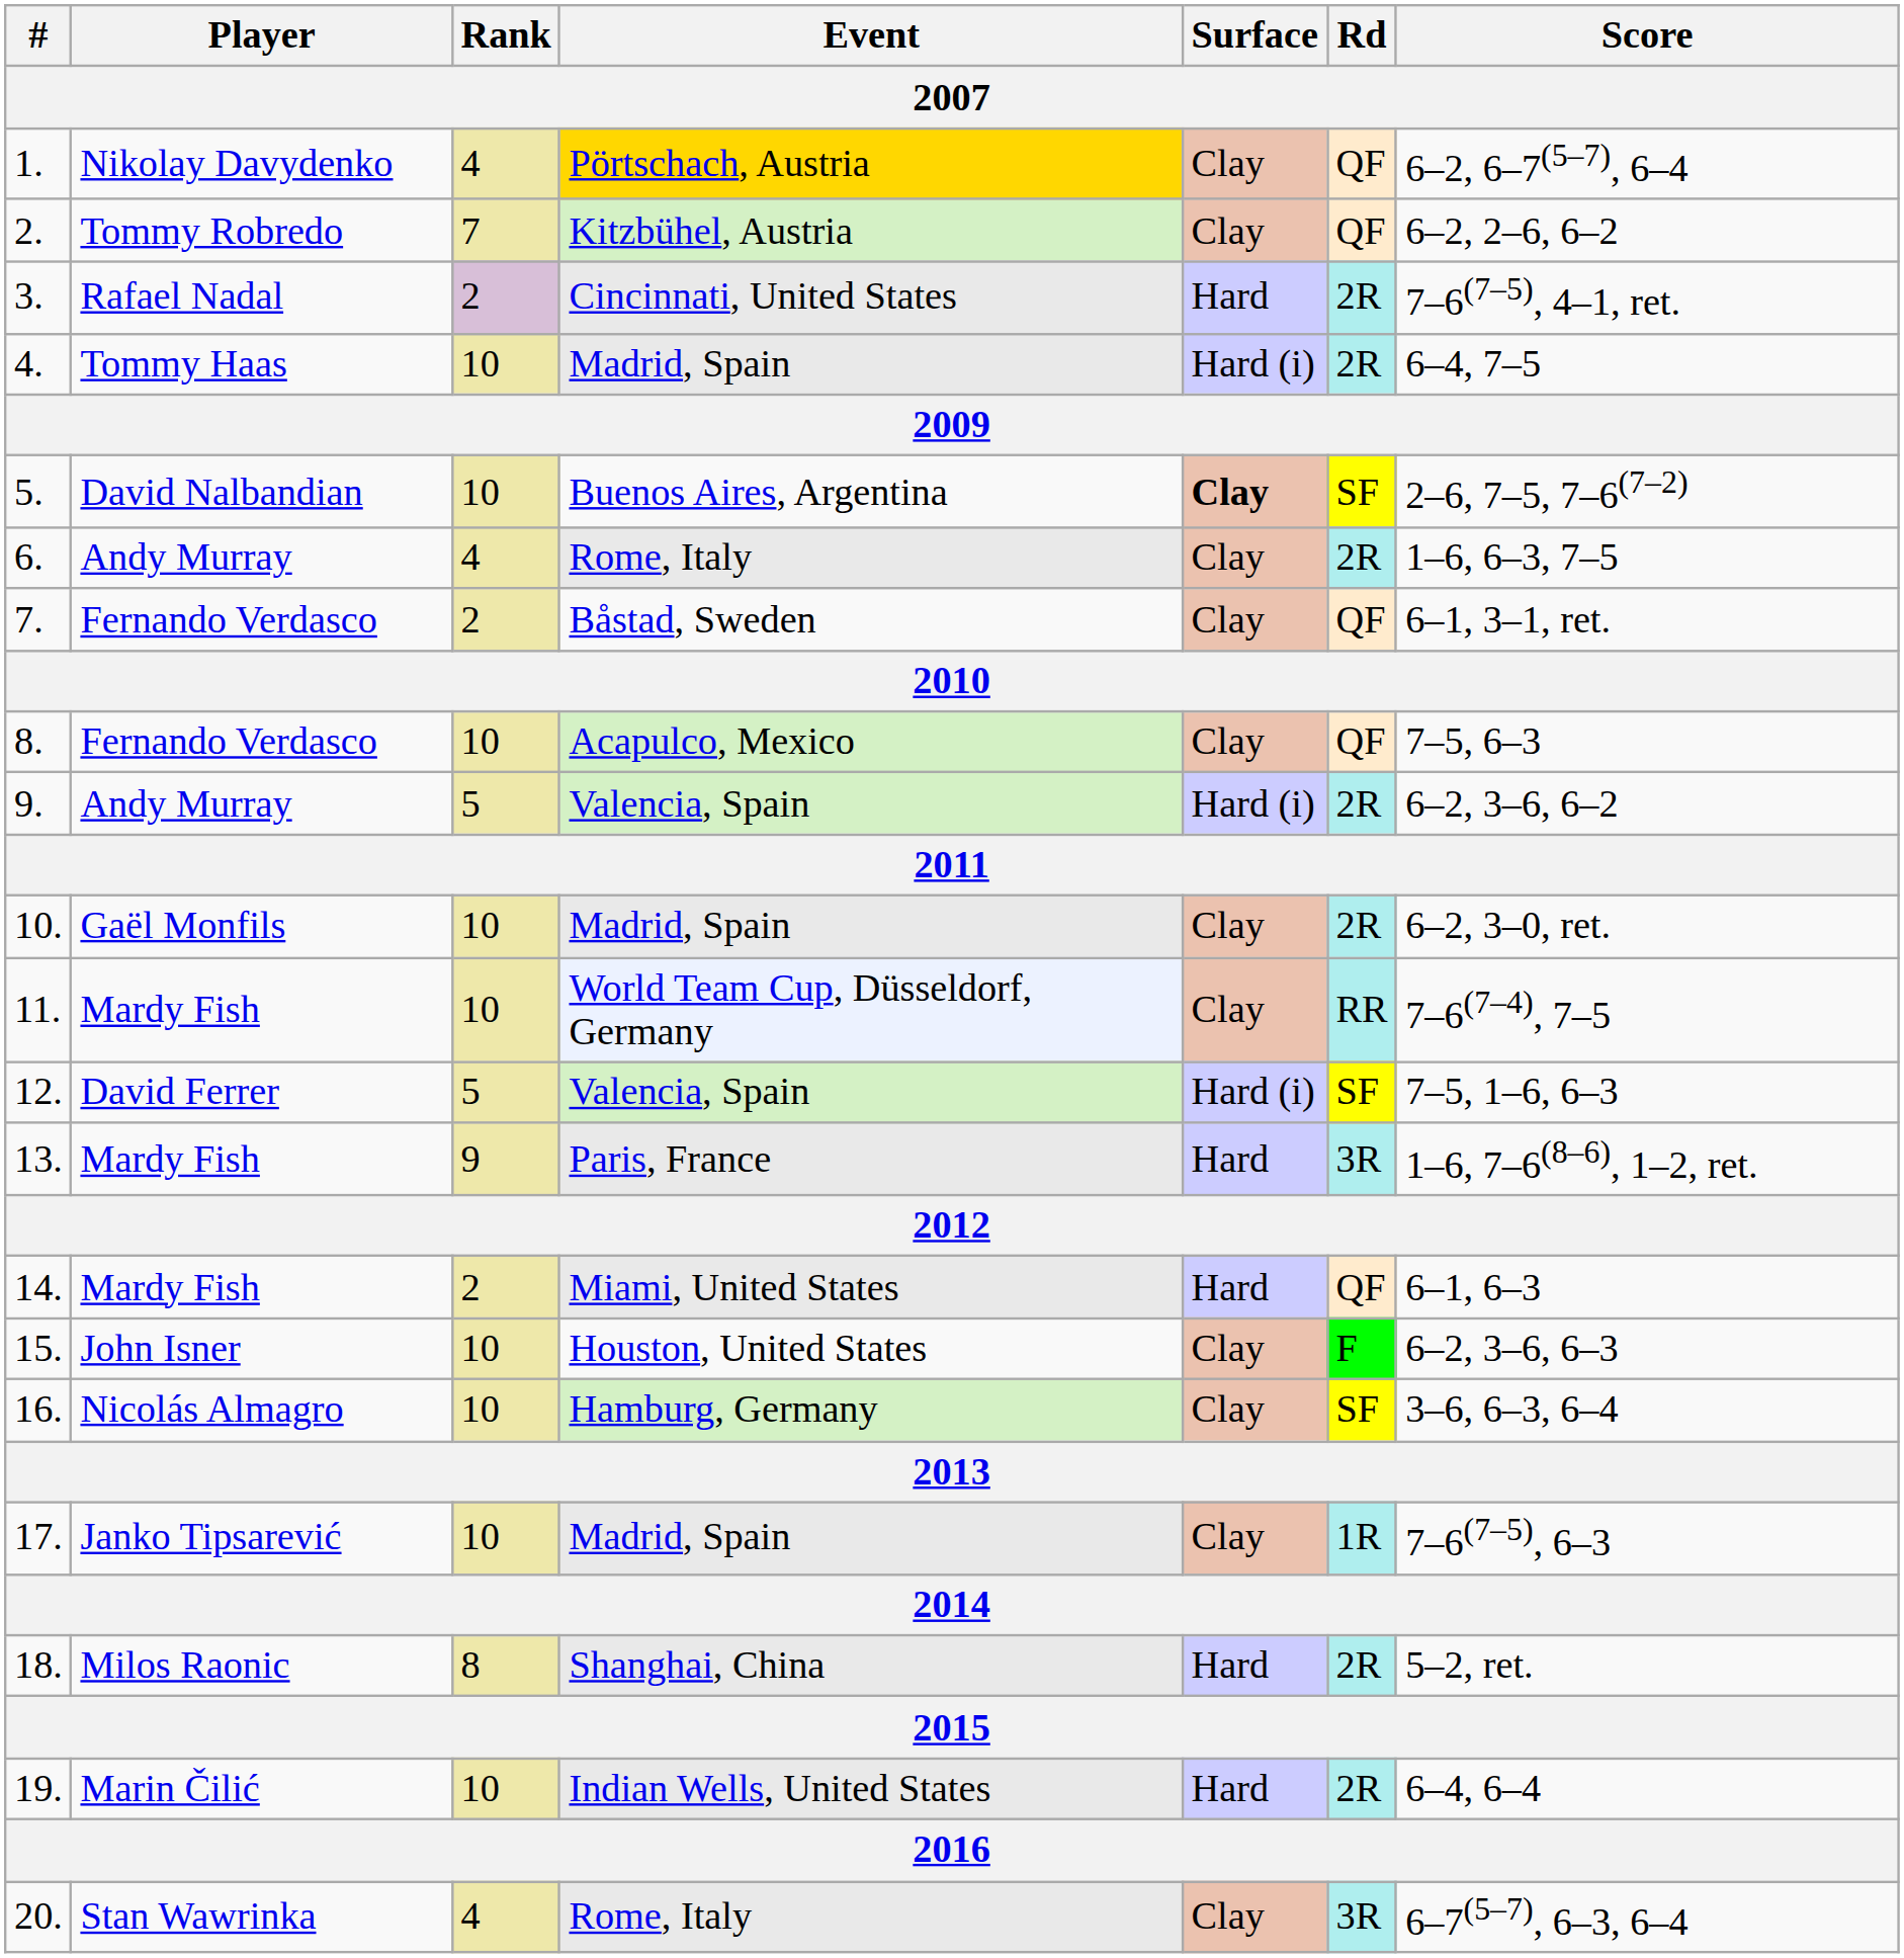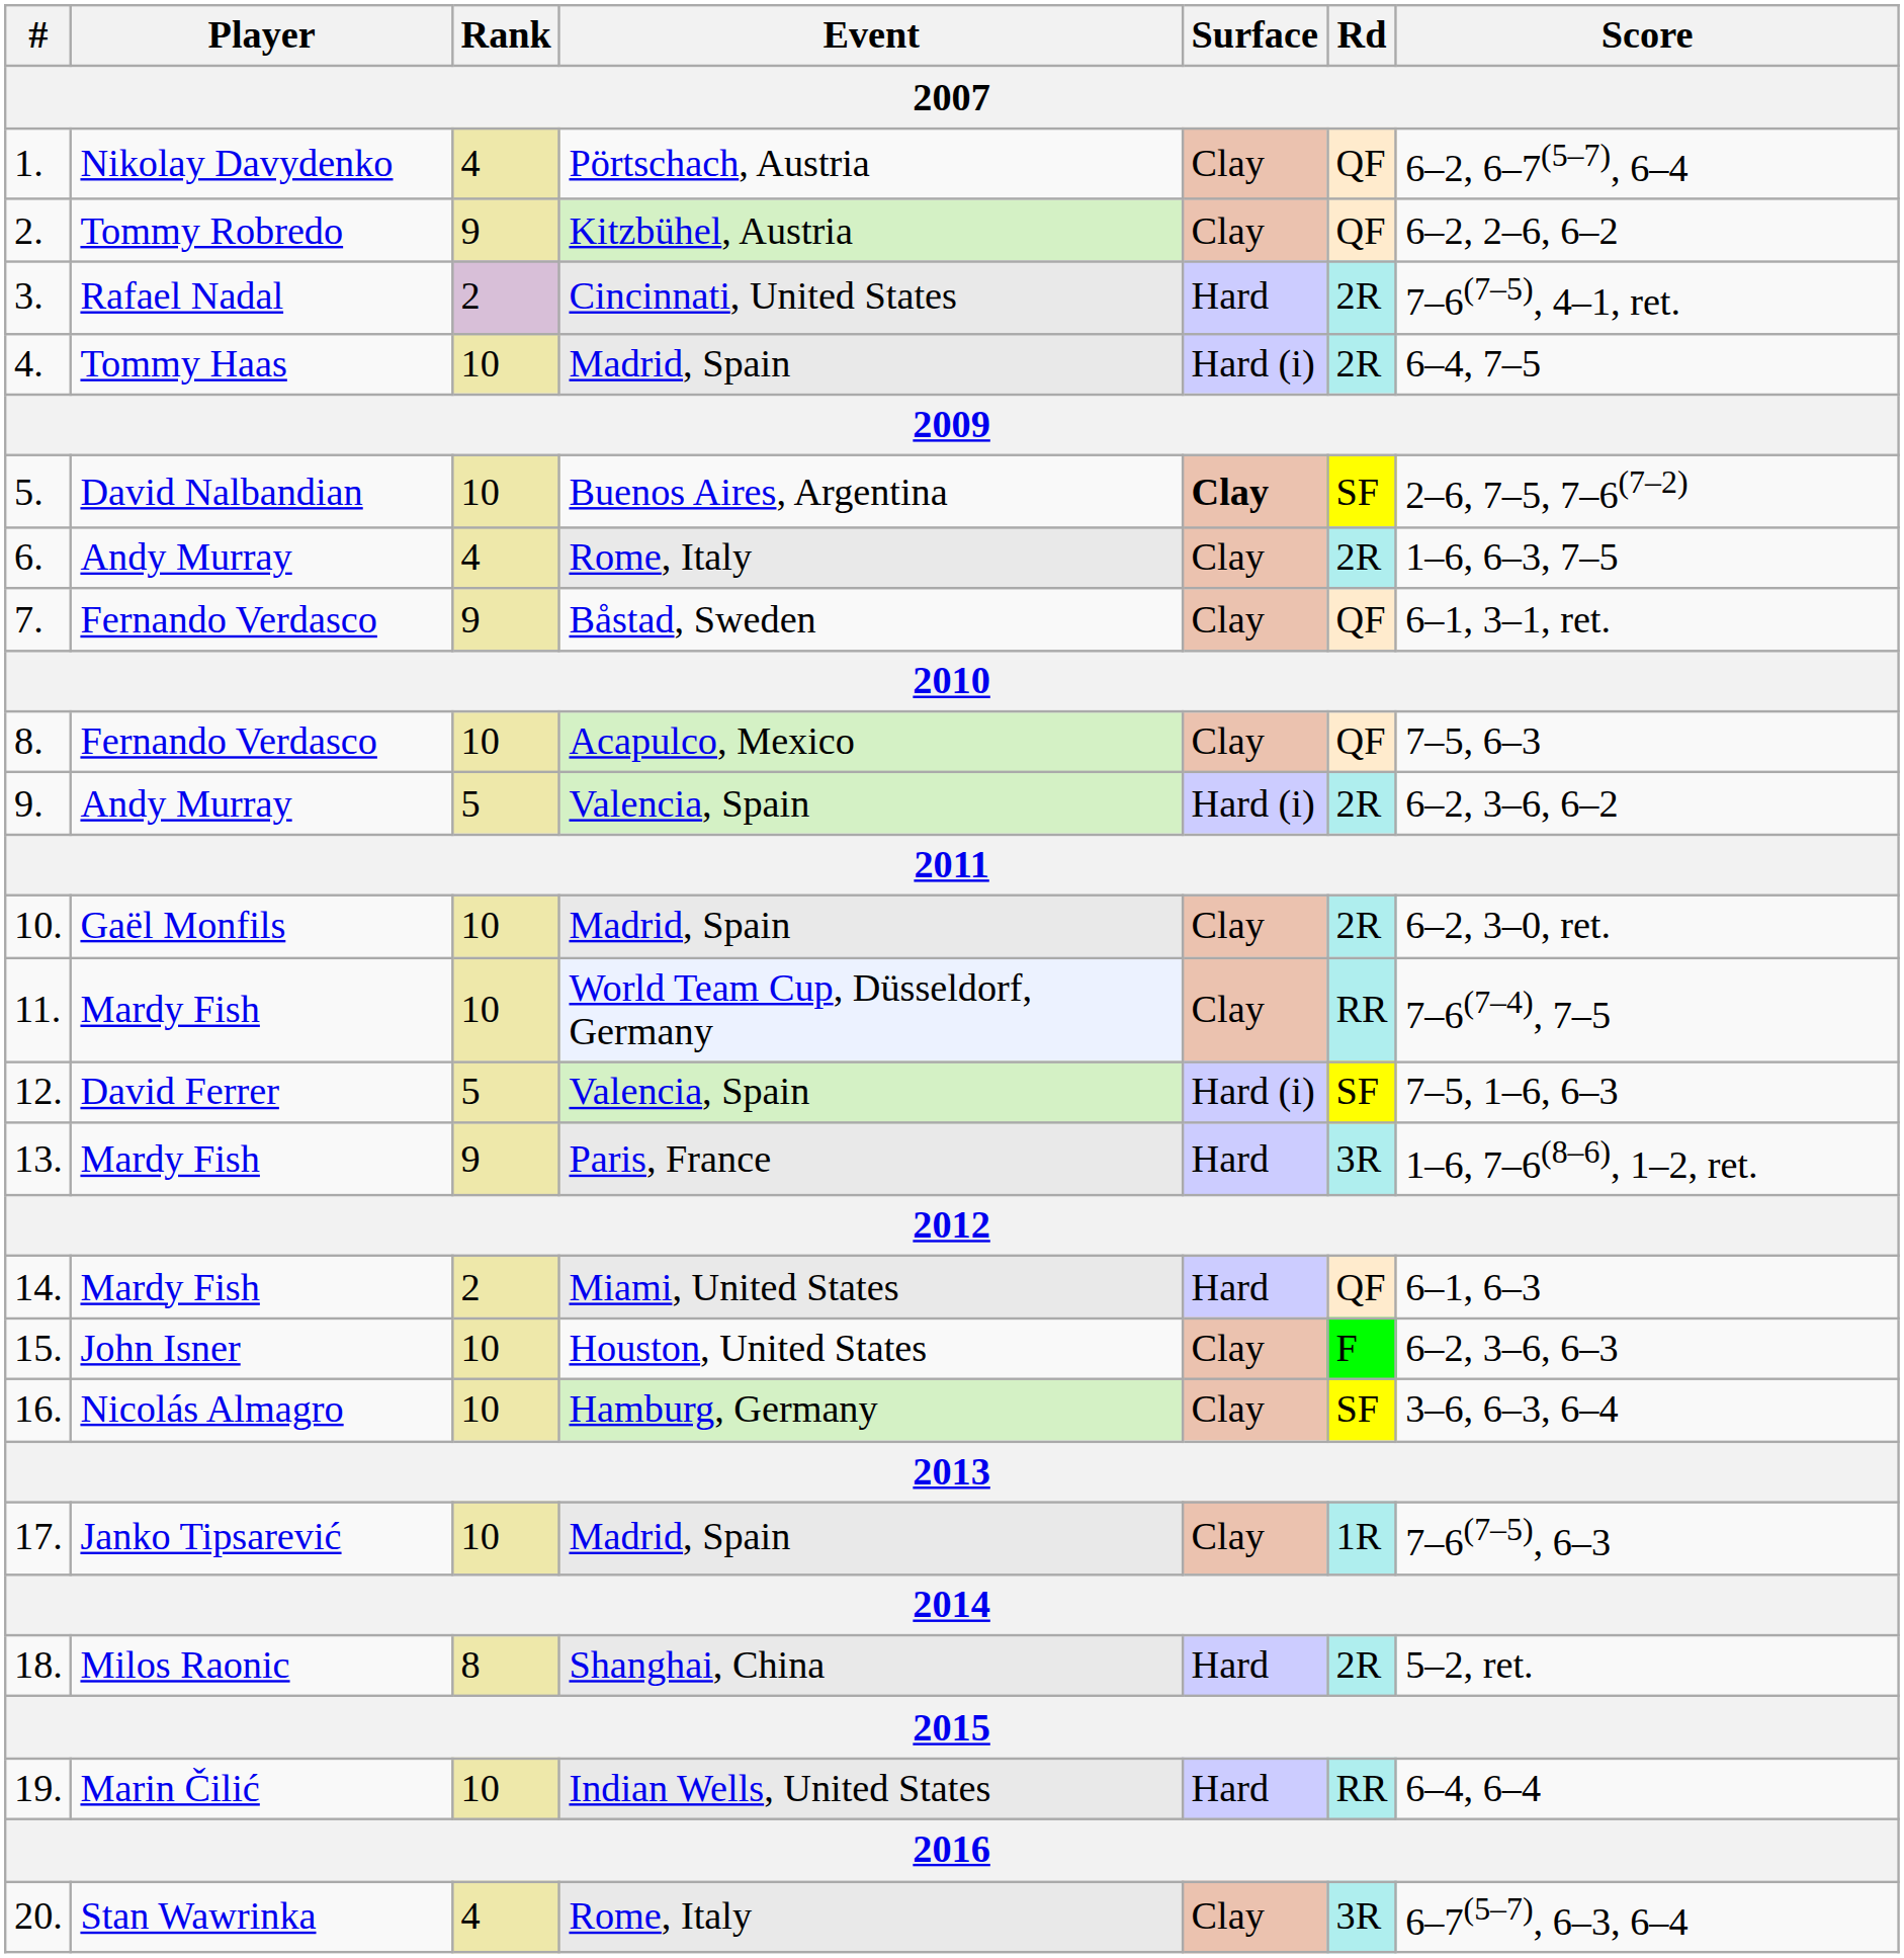1. | Event: gold background -> no background
2. | Rank: 7 -> 9
7. | Rank: 2 -> 9
19. | Rd: 2R -> RR
